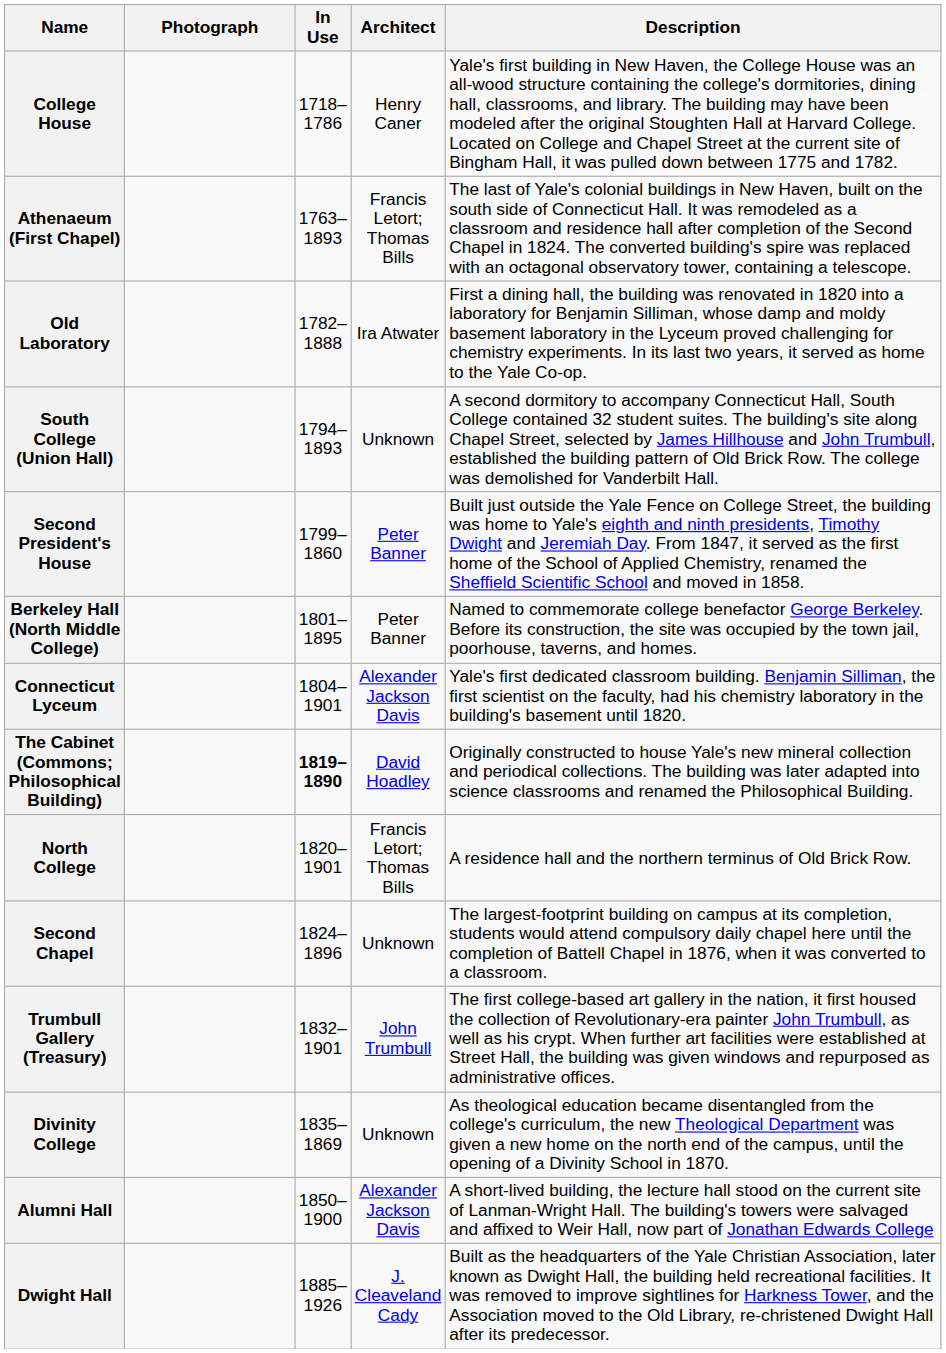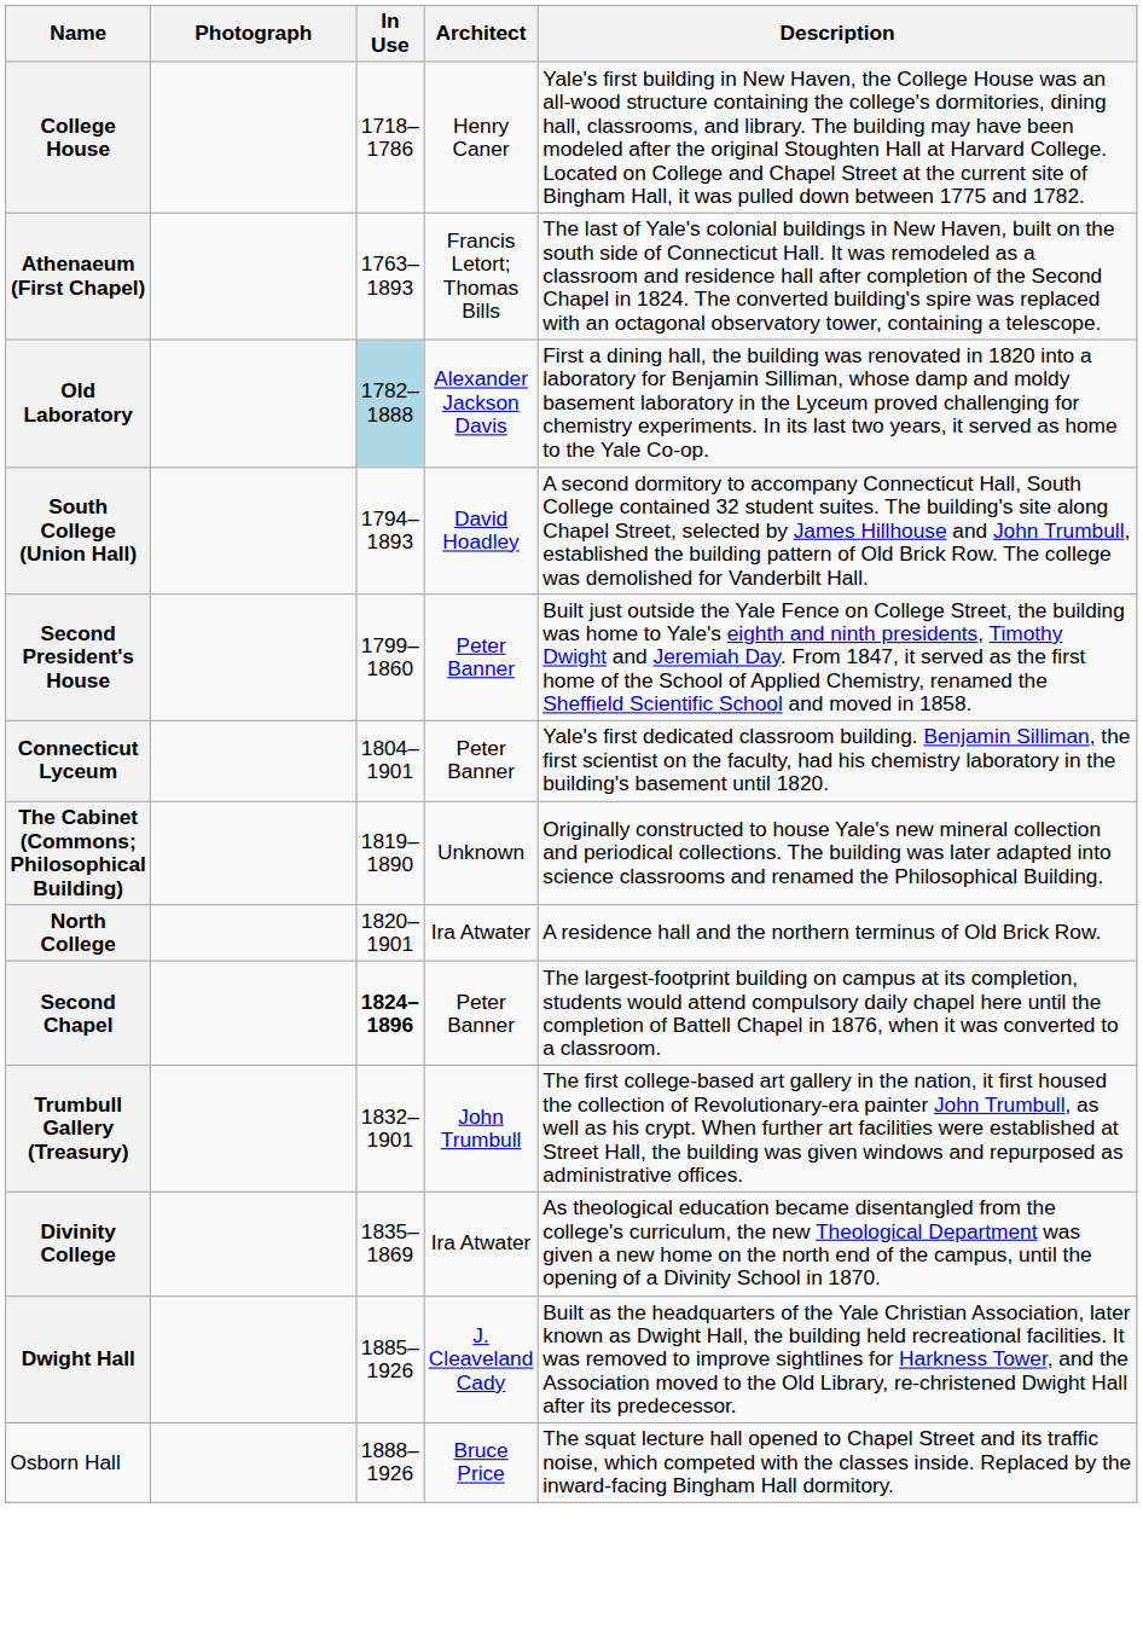Old Laboratory | In Use: no background -> lightblue background
Old Laboratory | Architect: Ira Atwater -> Alexander Jackson Davis
South College (Union Hall) | Architect: Unknown -> David Hoadley
- row: Berkeley Hall (North Middle College) | 1801–1895 | Peter Banner | Named to commemorate college benefactor George Berkeley. Before its construction, the site was occupied by the town jail, poorhouse, taverns, and homes.
Connecticut Lyceum | Architect: Alexander Jackson Davis -> Peter Banner
The Cabinet (Commons; Philosophical Building) | In Use: bold -> normal
The Cabinet (Commons; Philosophical Building) | Architect: David Hoadley -> Unknown
North College | Architect: Francis Letort; Thomas Bills -> Ira Atwater
Second Chapel | In Use: normal -> bold
Second Chapel | Architect: Unknown -> Peter Banner
Divinity College | Architect: Unknown -> Ira Atwater
- row: Alumni Hall | 1850–1900 | Alexander Jackson Davis | A short-lived building, the lecture hall stood on the current site of Lanman-Wright Hall. The building's towers were salvaged and affixed to Weir Hall, now part of Jonathan Edwards College
+ row: Osborn Hall | 1888–1926 | Bruce Price | The squat lecture hall opened to Chapel Street and its traffic noise, which competed with the classes inside. Replaced by the inward-facing Bingham Hall dormitory.
